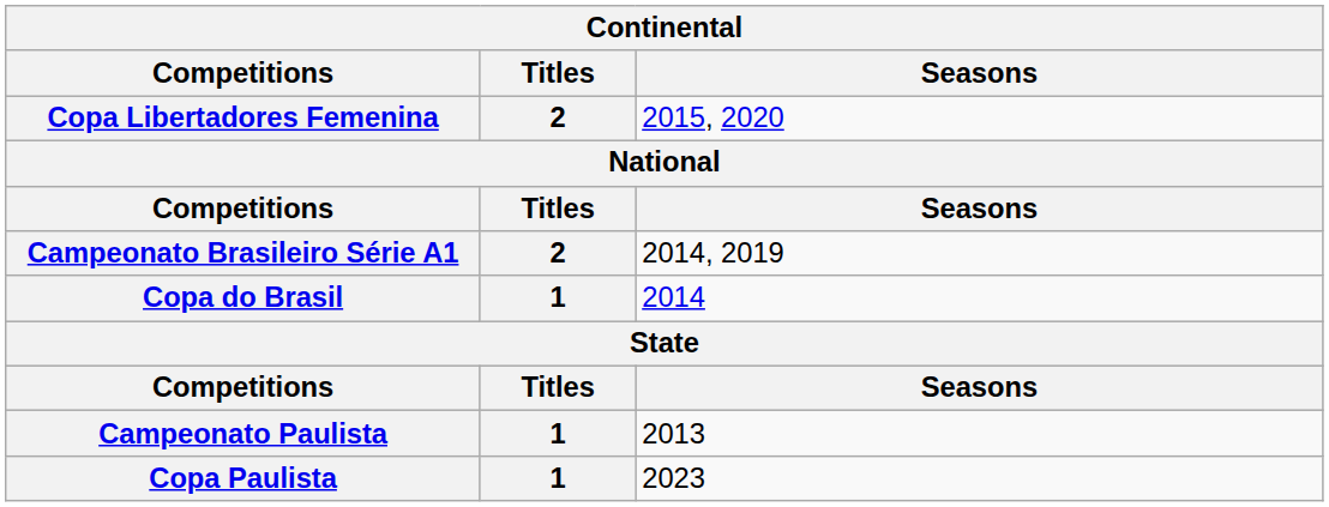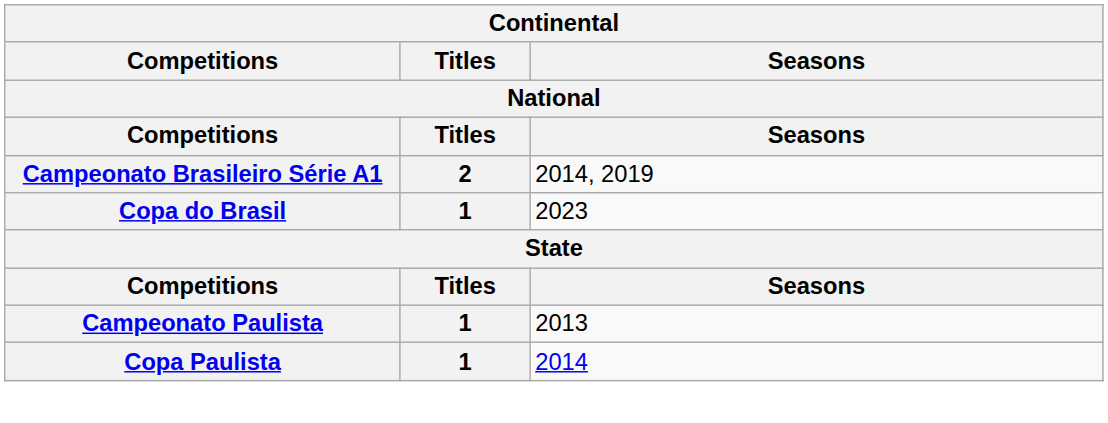- row: Copa Libertadores Femenina | 2 | 2015, 2020
Copa do Brasil | Seasons: 2014 -> 2023
Copa Paulista | Seasons: 2023 -> 2014
